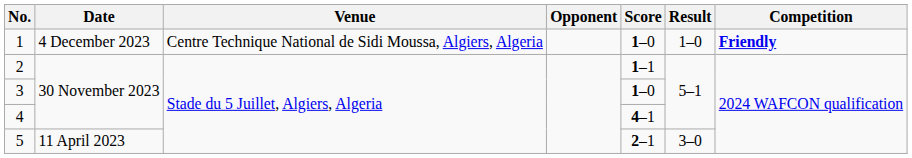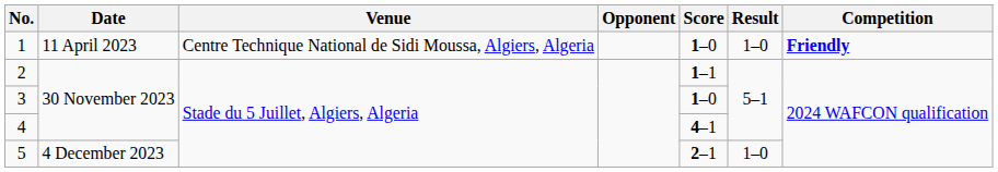1 | Date: 4 December 2023 -> 11 April 2023
5 | Date: 11 April 2023 -> 4 December 2023
5 | Result: 3–0 -> 1–0
